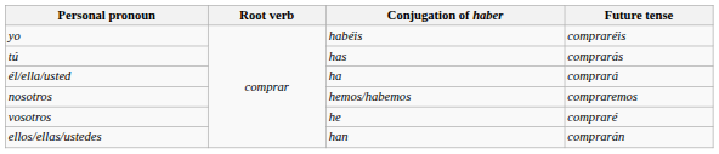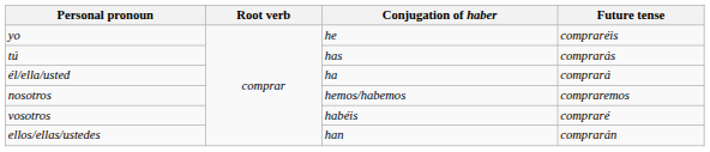yo | Conjugation of haber: habéis -> he
vosotros | Conjugation of haber: he -> habéis
